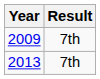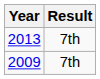rows swapped: 2009 <-> 2013
